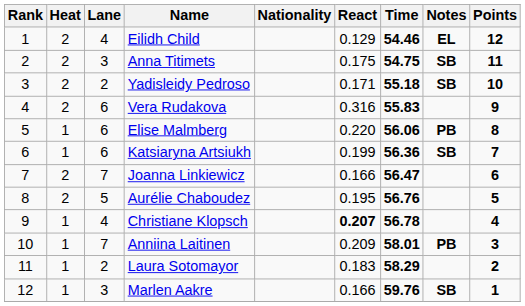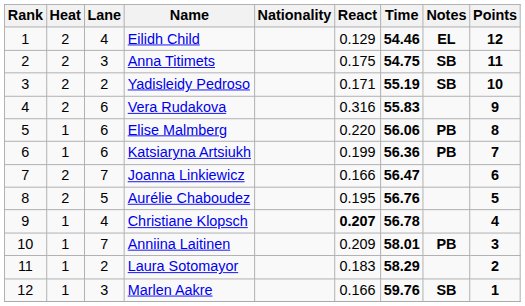Yadisleidy Pedroso | Time: 55.18 -> 55.19
Katsiaryna Artsiukh | Notes: SB -> PB
